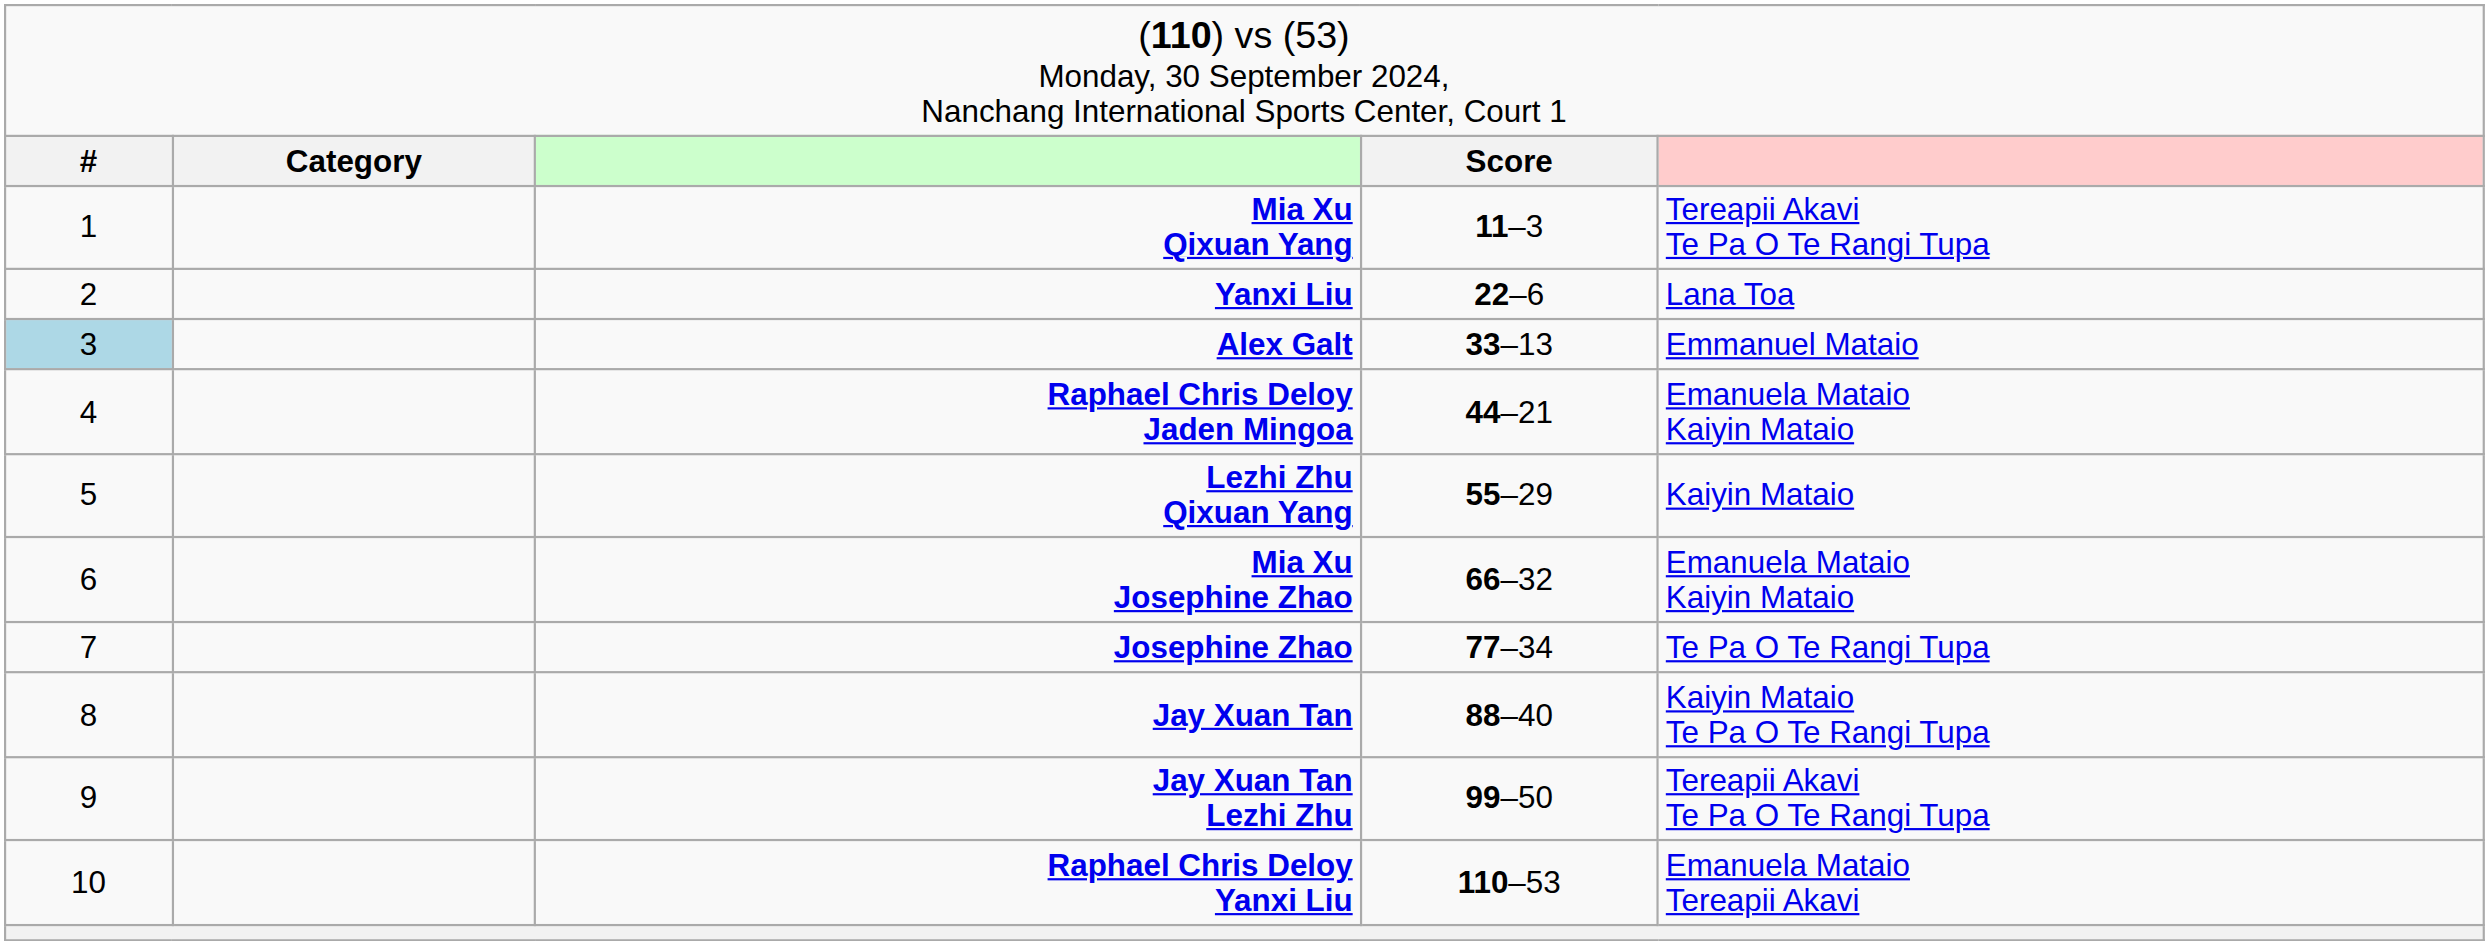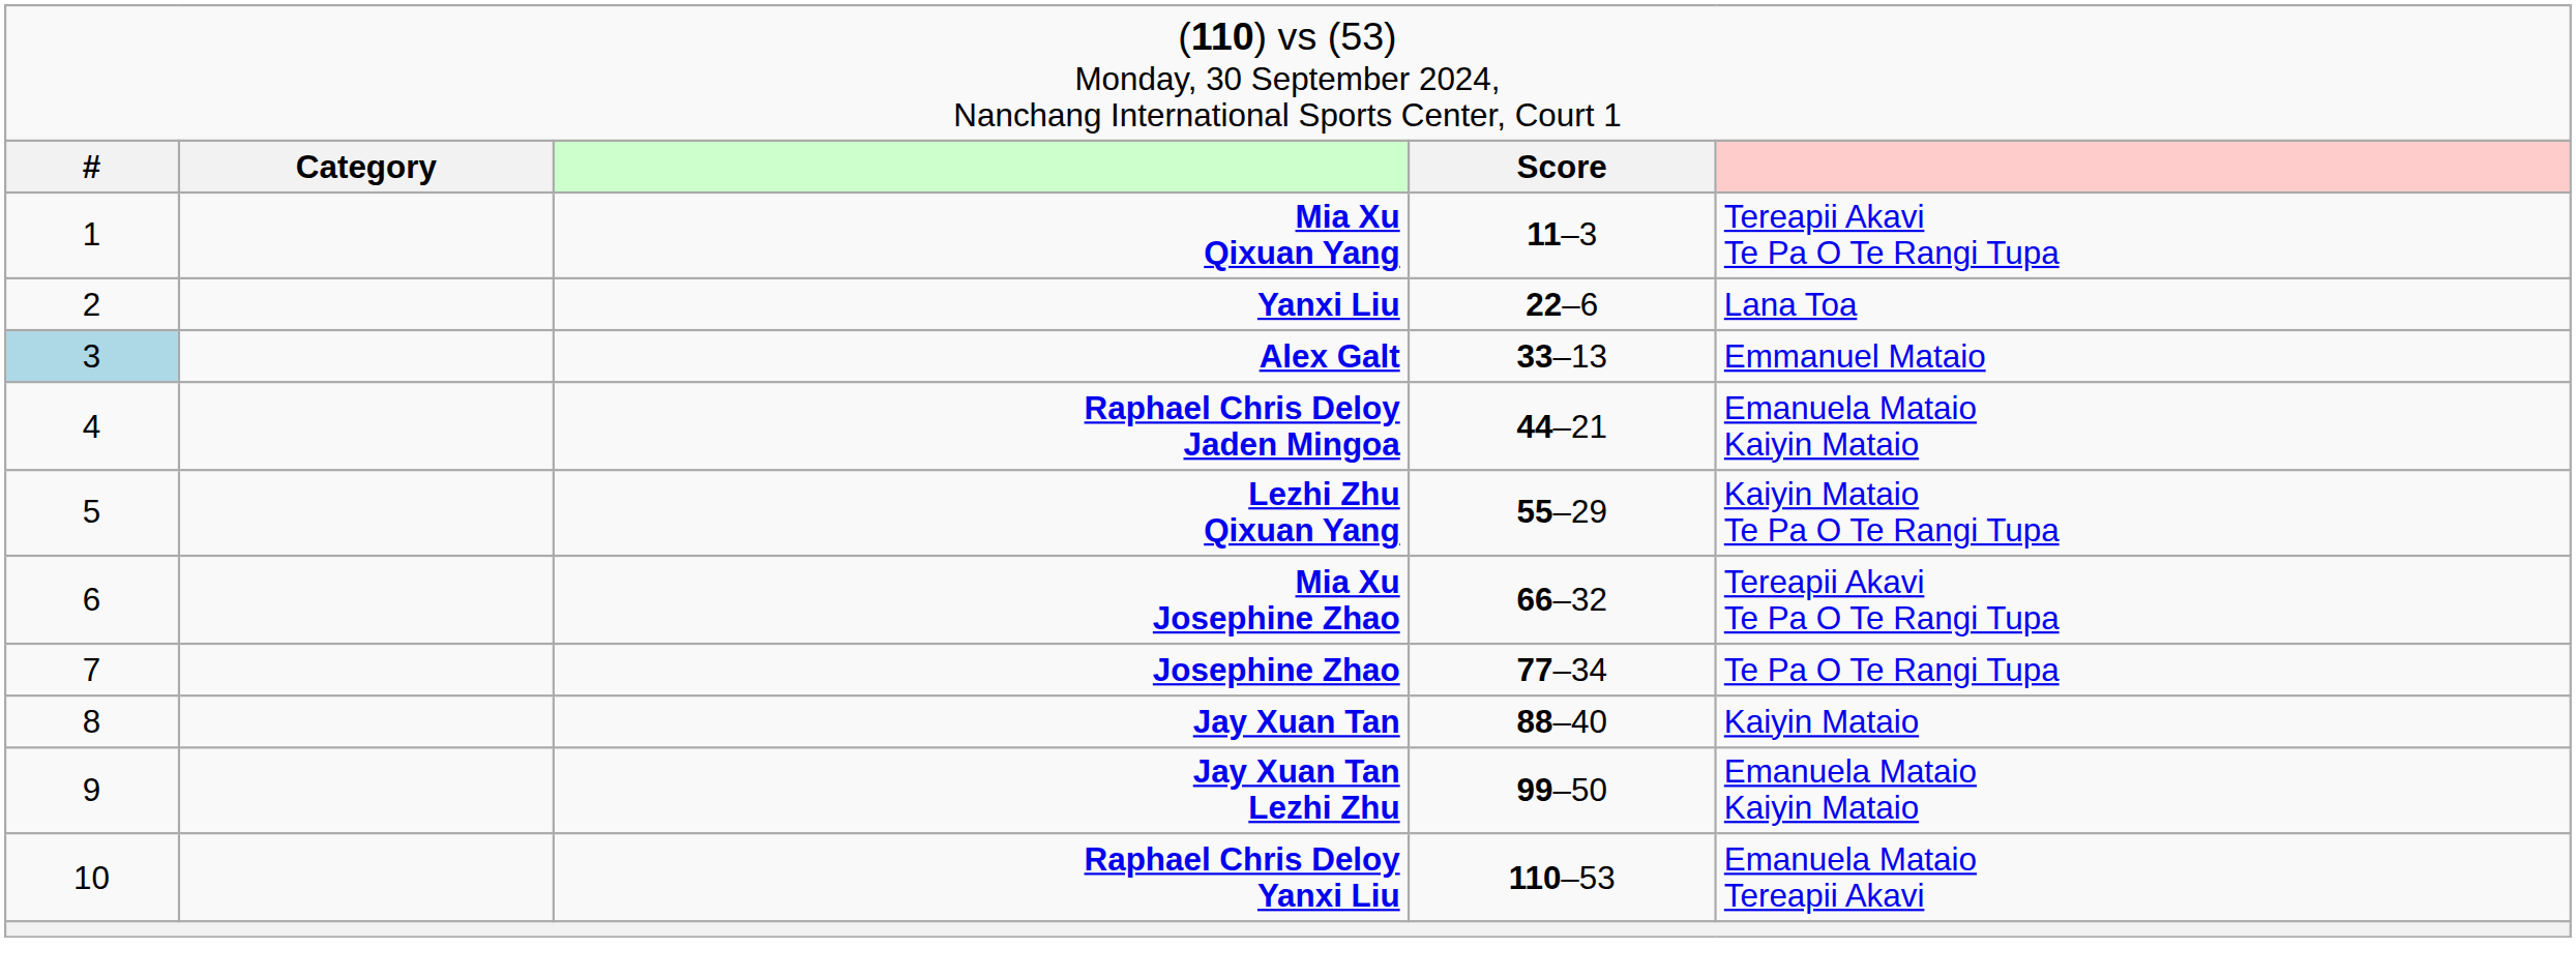Lezhi Zhu Qixuan Yang | column 5: Kaiyin Mataio -> Kaiyin Mataio Te Pa O Te Rangi Tupa
Mia Xu Josephine Zhao | column 5: Emanuela Mataio Kaiyin Mataio -> Tereapii Akavi Te Pa O Te Rangi Tupa
Jay Xuan Tan | column 5: Kaiyin Mataio Te Pa O Te Rangi Tupa -> Kaiyin Mataio
Jay Xuan Tan Lezhi Zhu | column 5: Tereapii Akavi Te Pa O Te Rangi Tupa -> Emanuela Mataio Kaiyin Mataio
